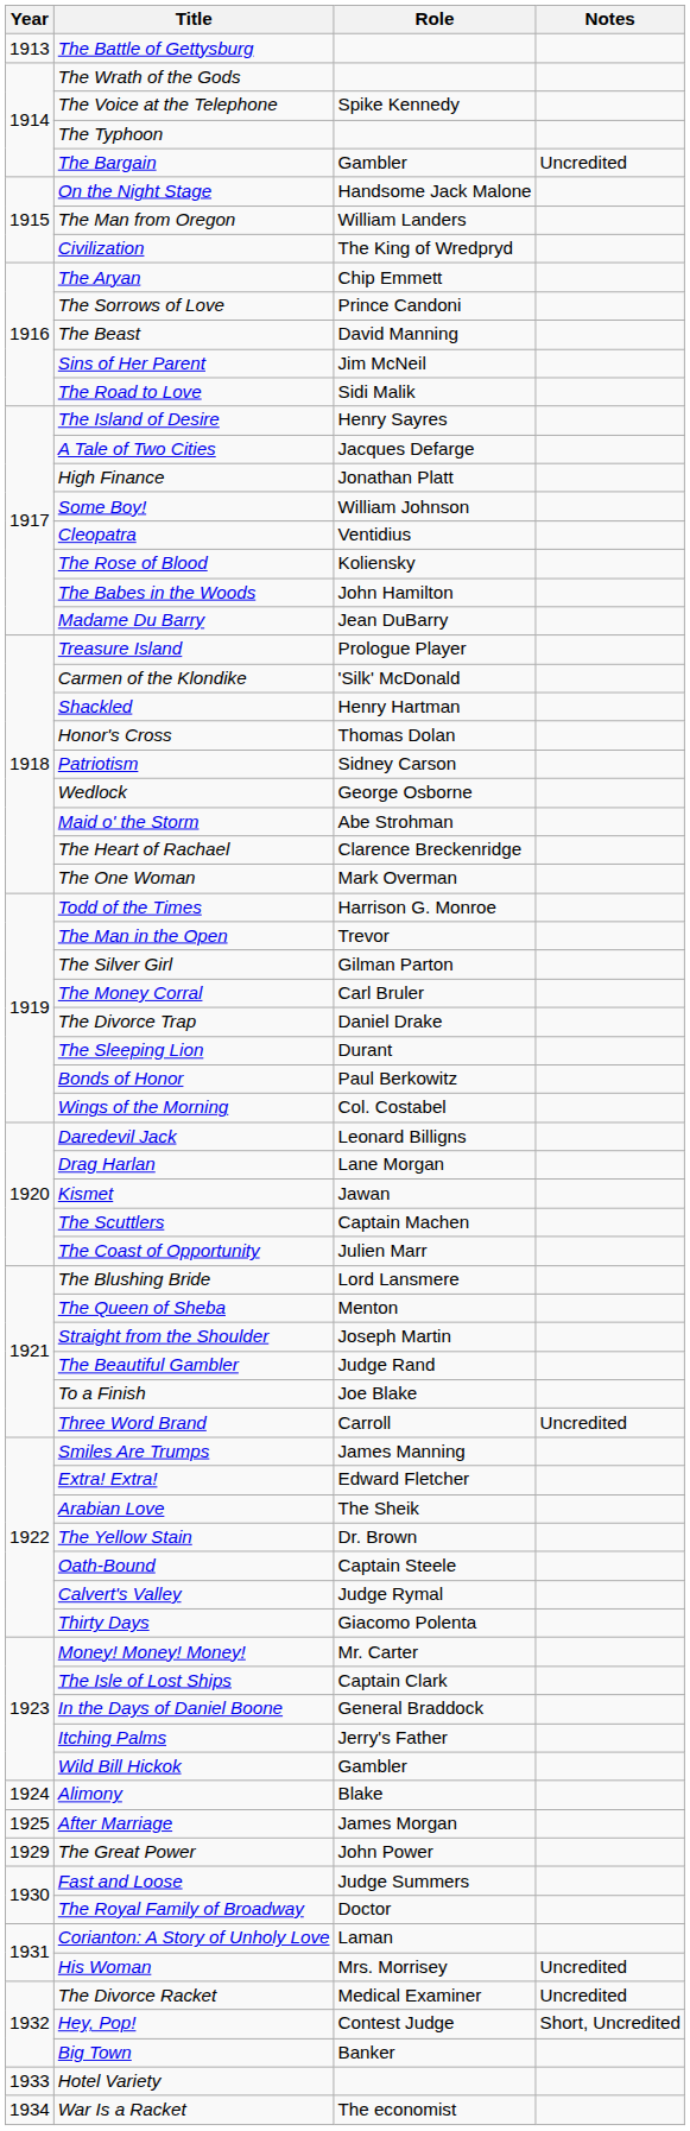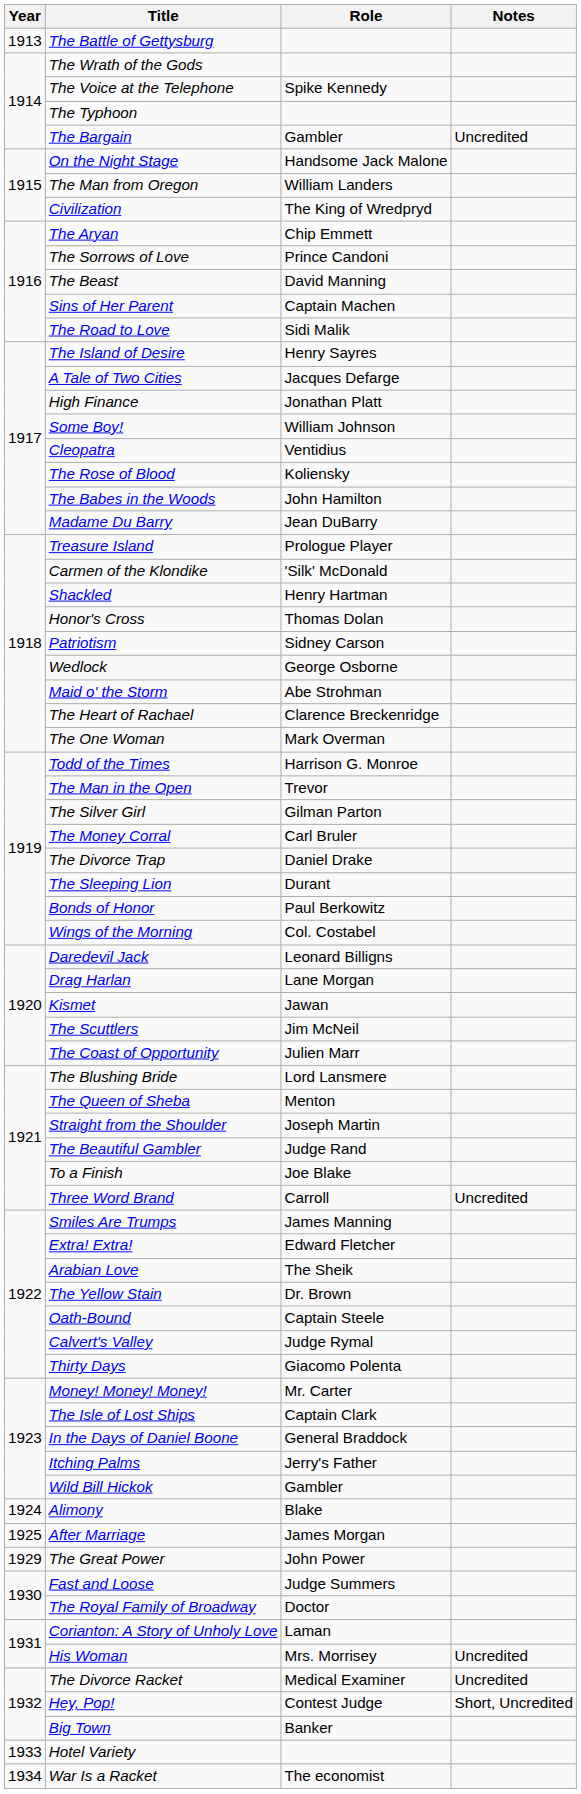Sins of Her Parent | Role: Jim McNeil -> Captain Machen
The Scuttlers | Role: Captain Machen -> Jim McNeil
